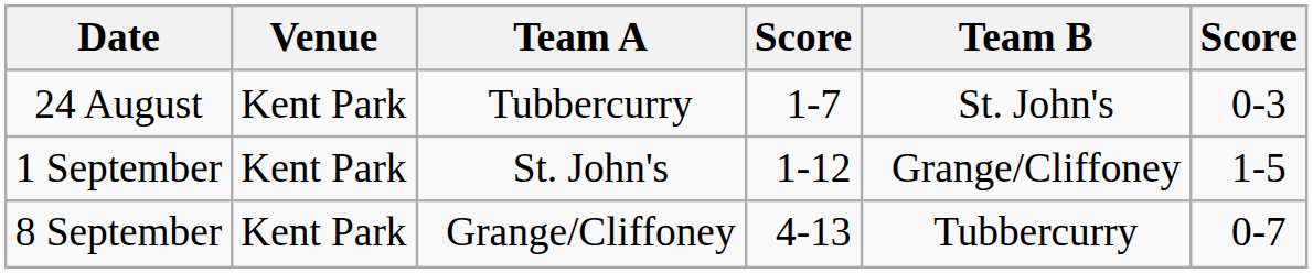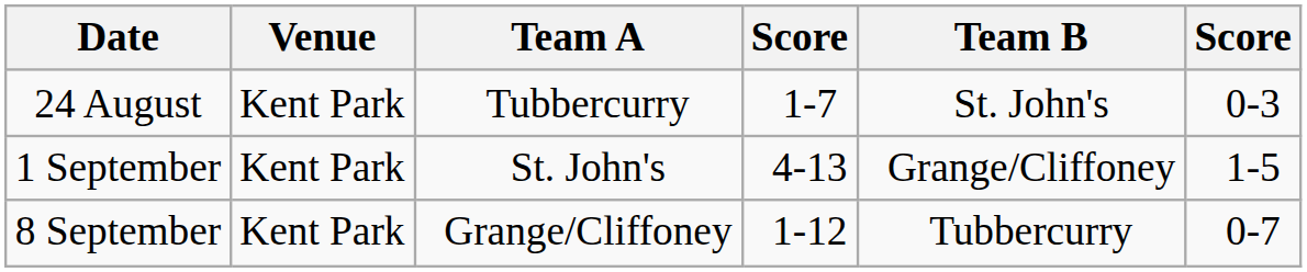1 September | column 4: 1-12 -> 4-13
8 September | column 4: 4-13 -> 1-12
